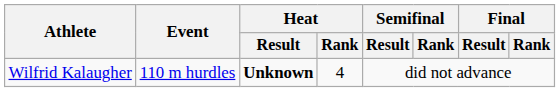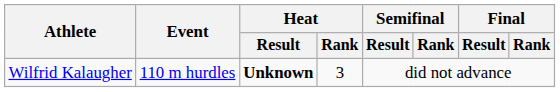Wilfrid Kalaugher | Heat / Rank: 4 -> 3
